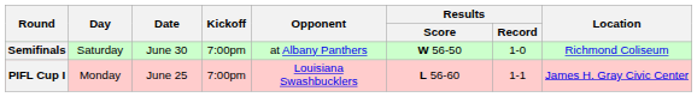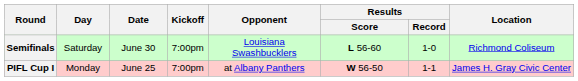Semifinals | Opponent: at Albany Panthers -> Louisiana Swashbucklers
Semifinals | Results / Score: W 56-50 -> L 56-60
PIFL Cup I | Opponent: Louisiana Swashbucklers -> at Albany Panthers
PIFL Cup I | Results / Score: L 56-60 -> W 56-50
